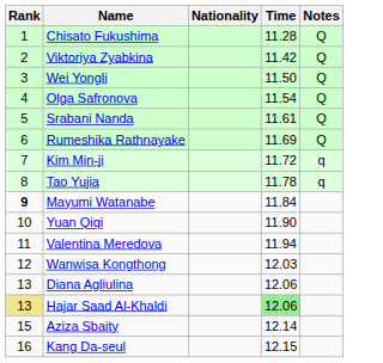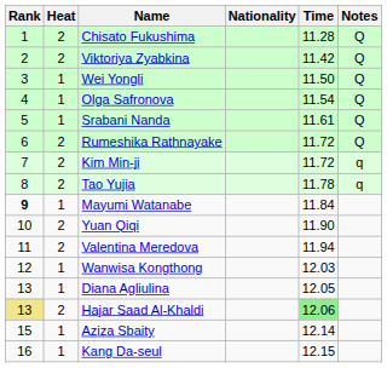+ column: Heat | 2 | 2 | 1 | 1 | 1 | 2 | 2 | 2 | 1 | 2 | 2 | 1 | 1 | 2 | 1 | 1
Rumeshika Rathnayake | Time: 11.69 -> 11.72
Diana Agliulina | Time: 12.06 -> 12.05
